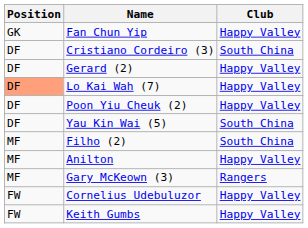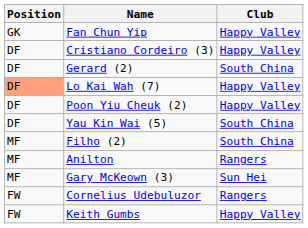Cristiano Cordeiro (3) | Club: South China -> Happy Valley
Gerard (2) | Club: Happy Valley -> South China
Anilton | Club: Happy Valley -> Rangers
Gary McKeown (3) | Club: Rangers -> Sun Hei
Cornelius Udebuluzor | Club: Happy Valley -> Rangers
